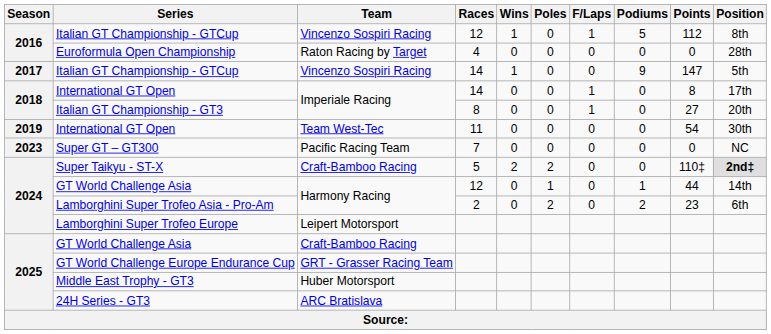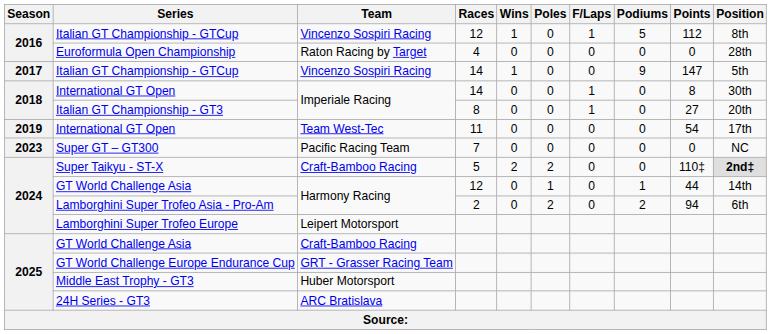International GT Open / 14 | Position: 17th -> 30th
International GT Open / 11 | Position: 30th -> 17th
Lamborghini Super Trofeo Asia - Pro-Am | Points: 23 -> 94
